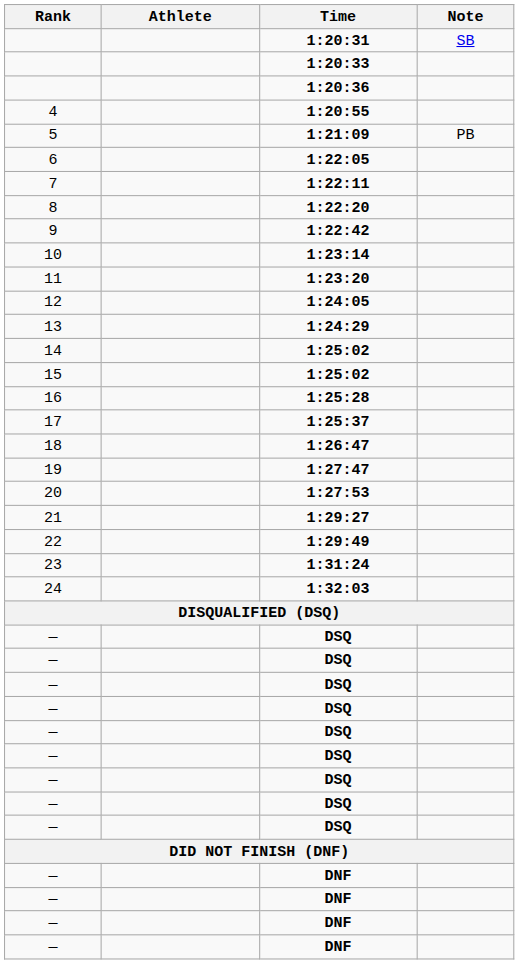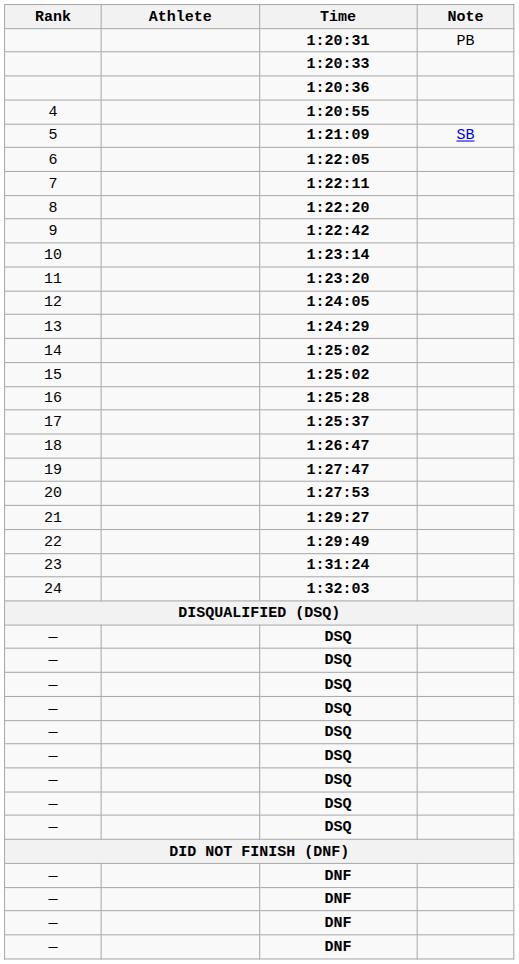1:20:31 | Note: SB -> PB
1:21:09 | Note: PB -> SB
